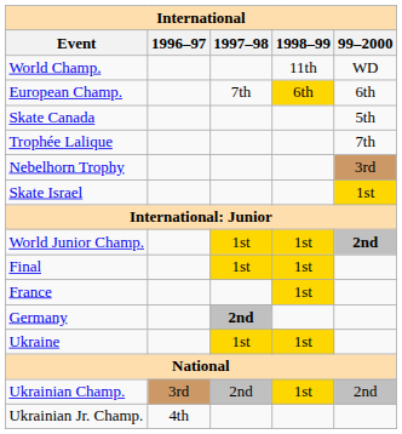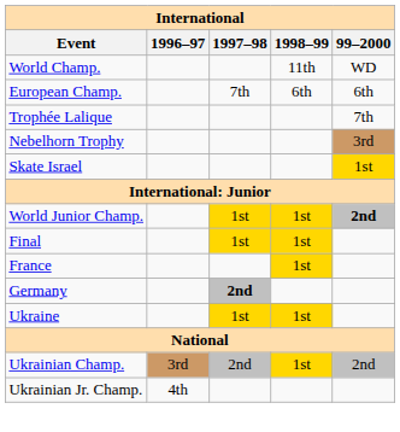European Champ. | 1998–99: gold background -> no background
- row: Skate Canada | 5th
